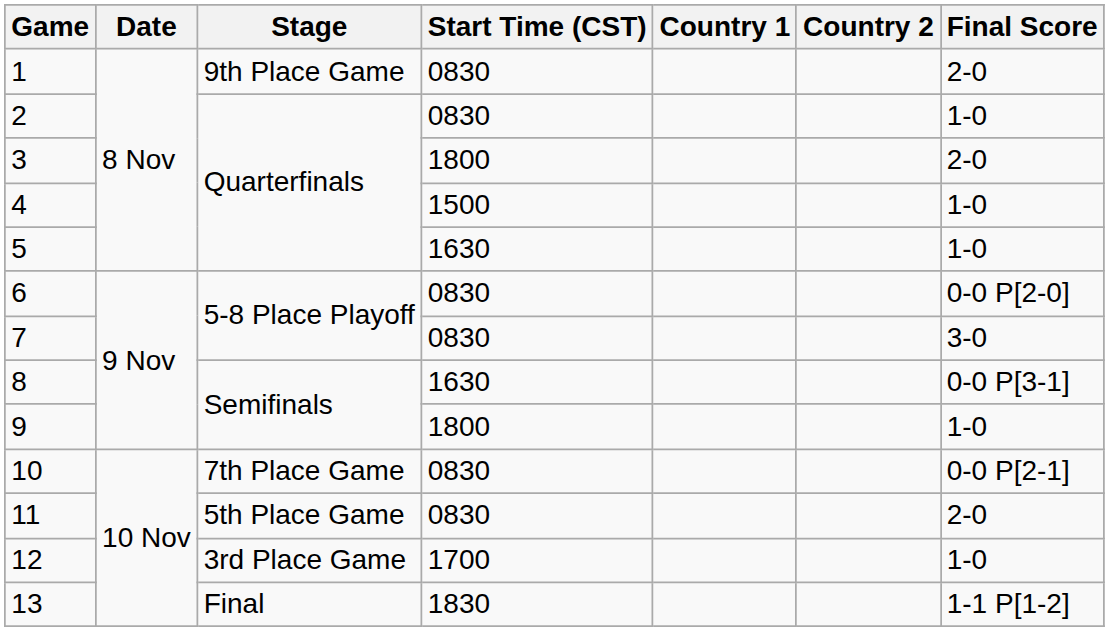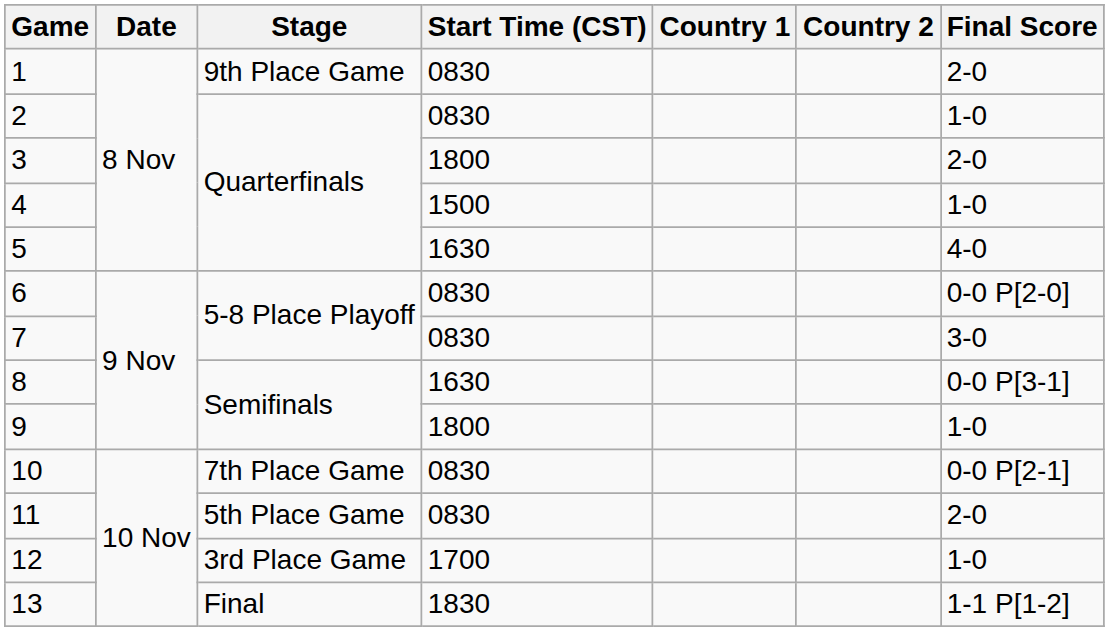5 | Final Score: 1-0 -> 4-0
